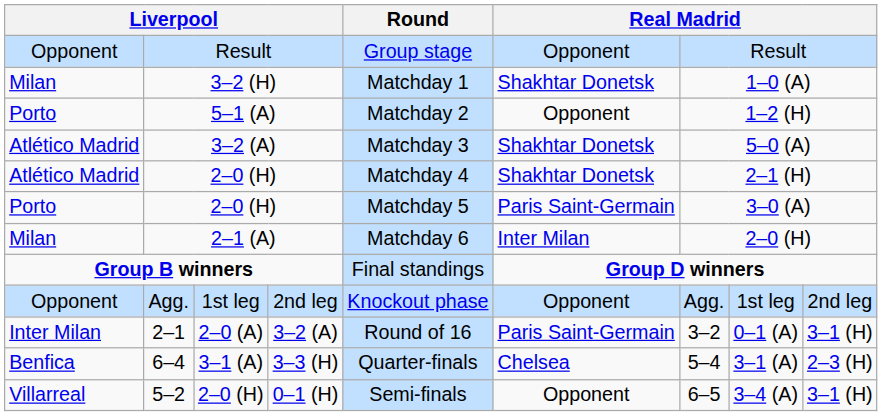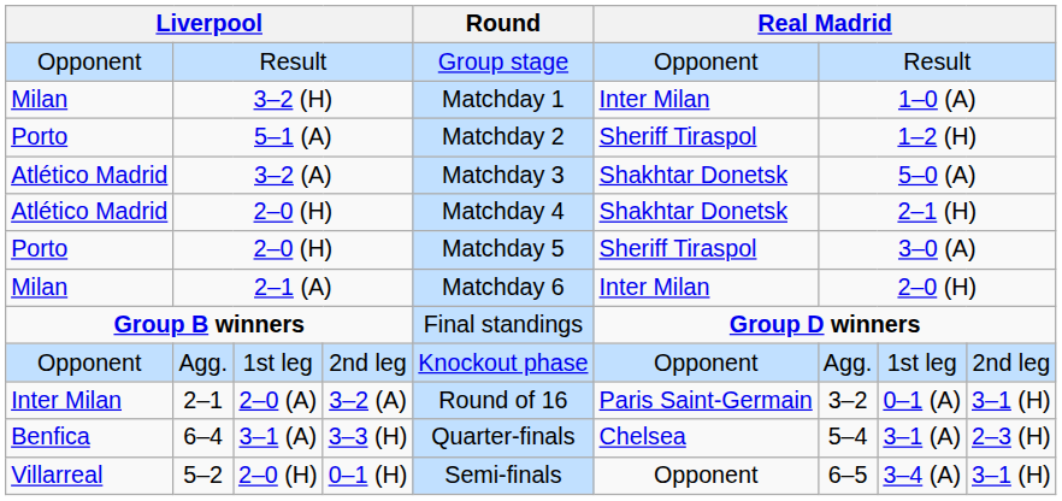3–2 (H) | column 6: Shakhtar Donetsk -> Inter Milan
5–1 (A) | column 6: Opponent -> Sheriff Tiraspol
Porto / 2–0 (H) | column 6: Paris Saint-Germain -> Sheriff Tiraspol
